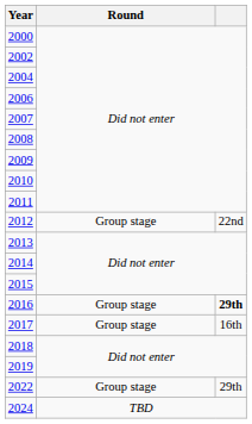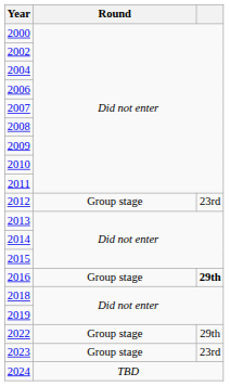2012 | column 3: 22nd -> 23rd
- row: 2017 | Group stage | 16th
+ row: 2023 | Group stage | 23rd
